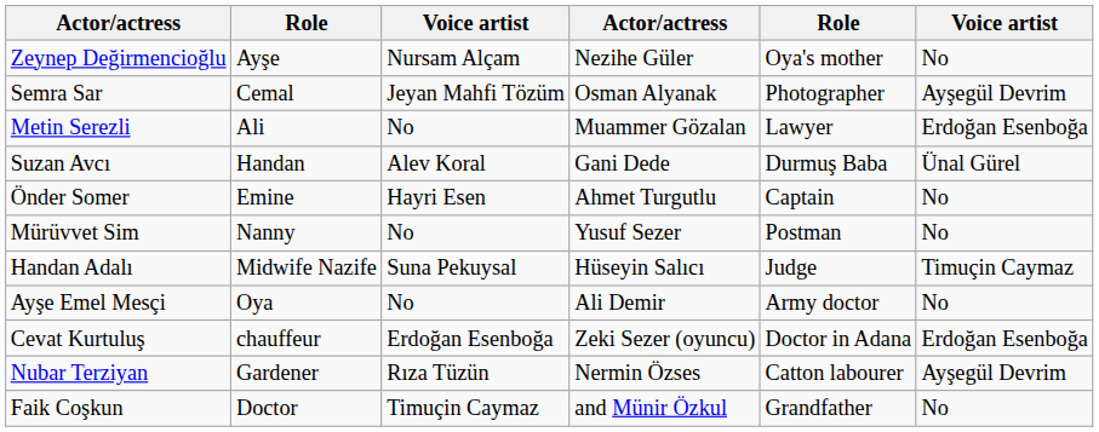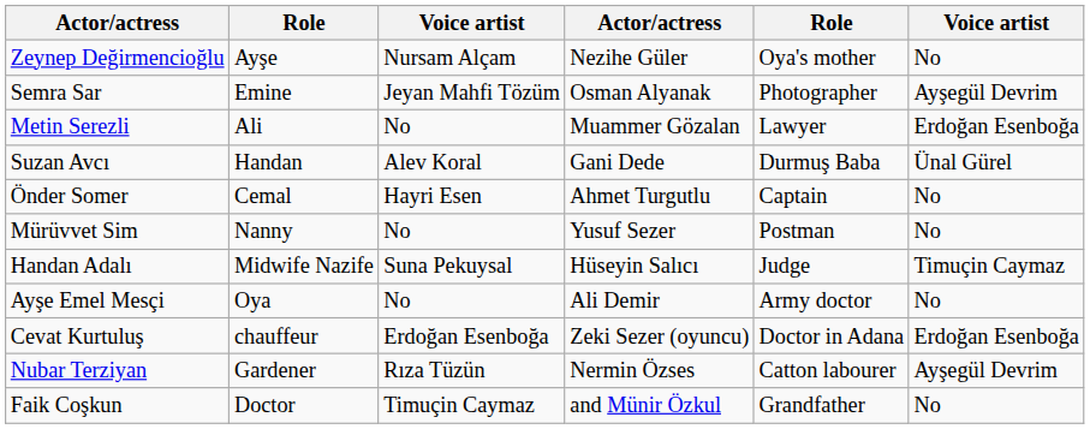Semra Sar | column 2: Cemal -> Emine
Önder Somer | column 2: Emine -> Cemal
